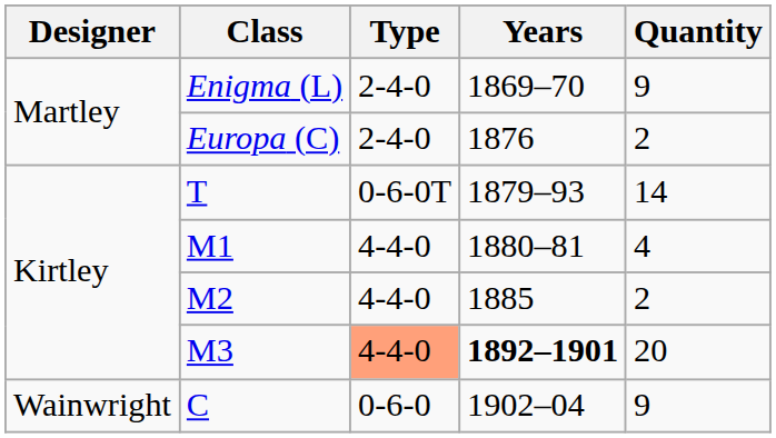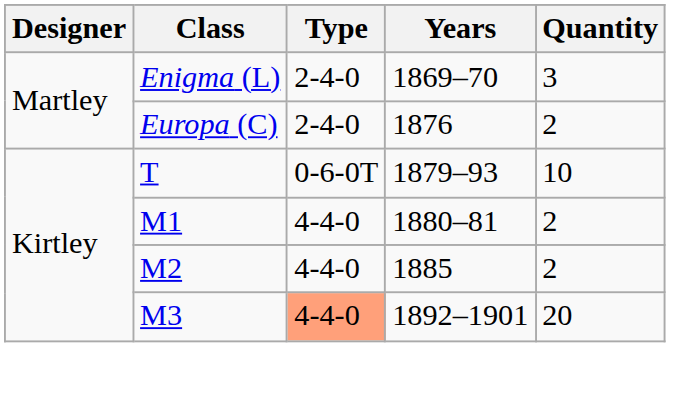Enigma (L) | Quantity: 9 -> 3
T | Quantity: 14 -> 10
M1 | Quantity: 4 -> 2
M3 | Years: bold -> normal
- row: Wainwright | C | 0-6-0 | 1902–04 | 9
